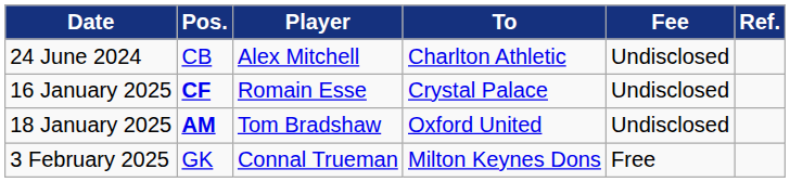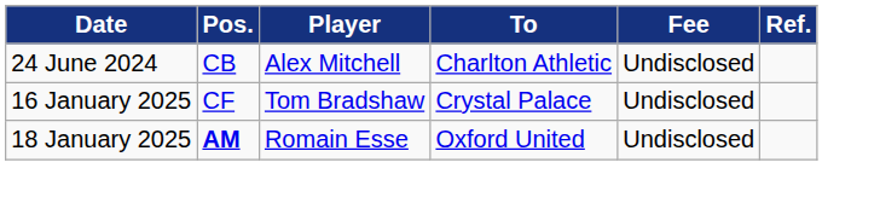16 January 2025 | Pos.: bold -> normal
16 January 2025 | Player: Romain Esse -> Tom Bradshaw
18 January 2025 | Player: Tom Bradshaw -> Romain Esse
- row: 3 February 2025 | GK | Connal Trueman | Milton Keynes Dons | Free
